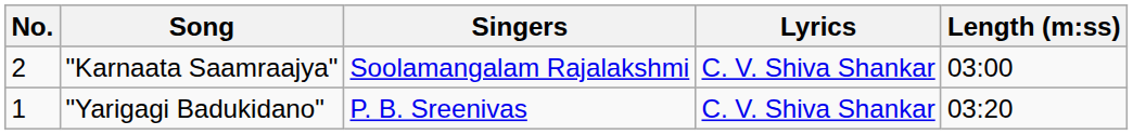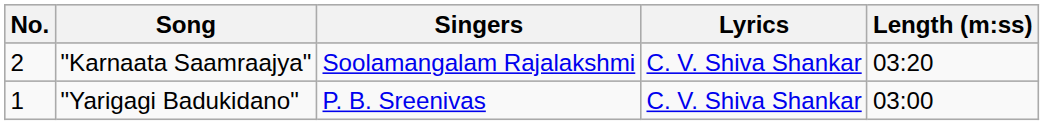"Karnaata Saamraajya" | Length (m:ss): 03:00 -> 03:20
"Yarigagi Badukidano" | Length (m:ss): 03:20 -> 03:00
